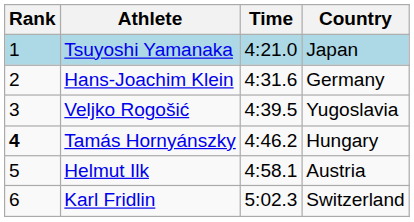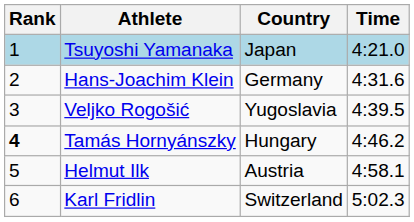columns swapped: Country <-> Time
